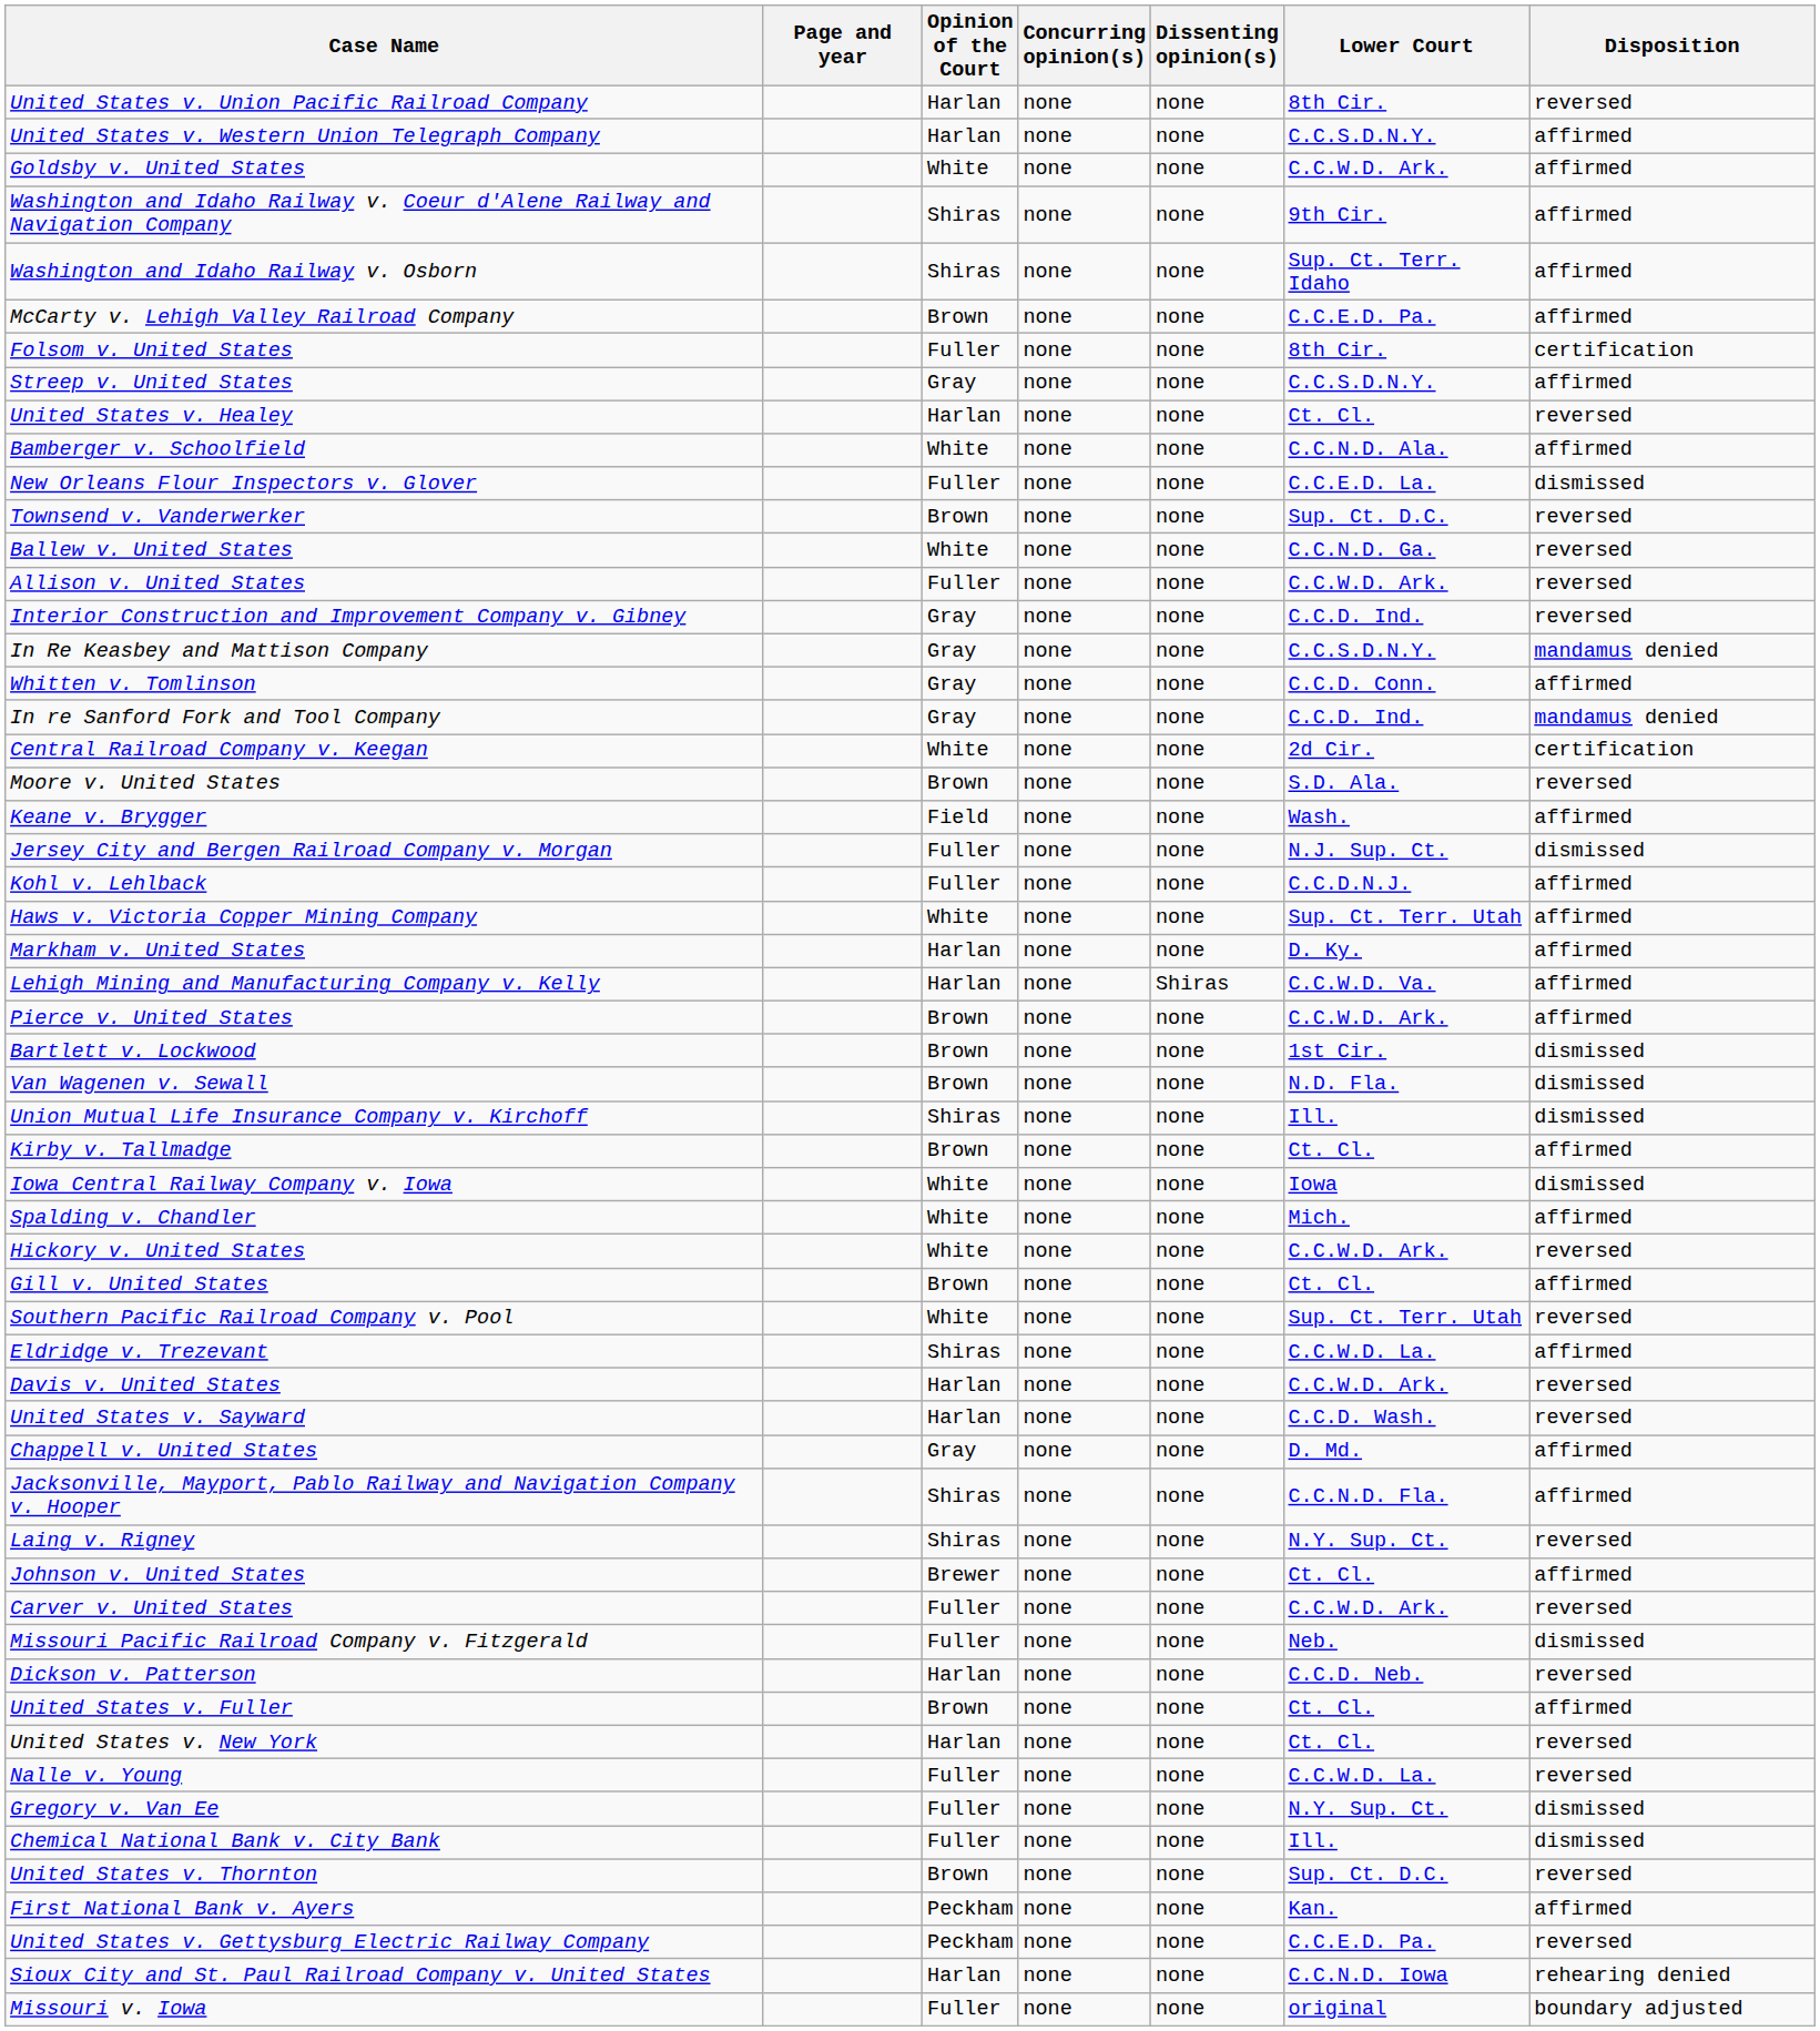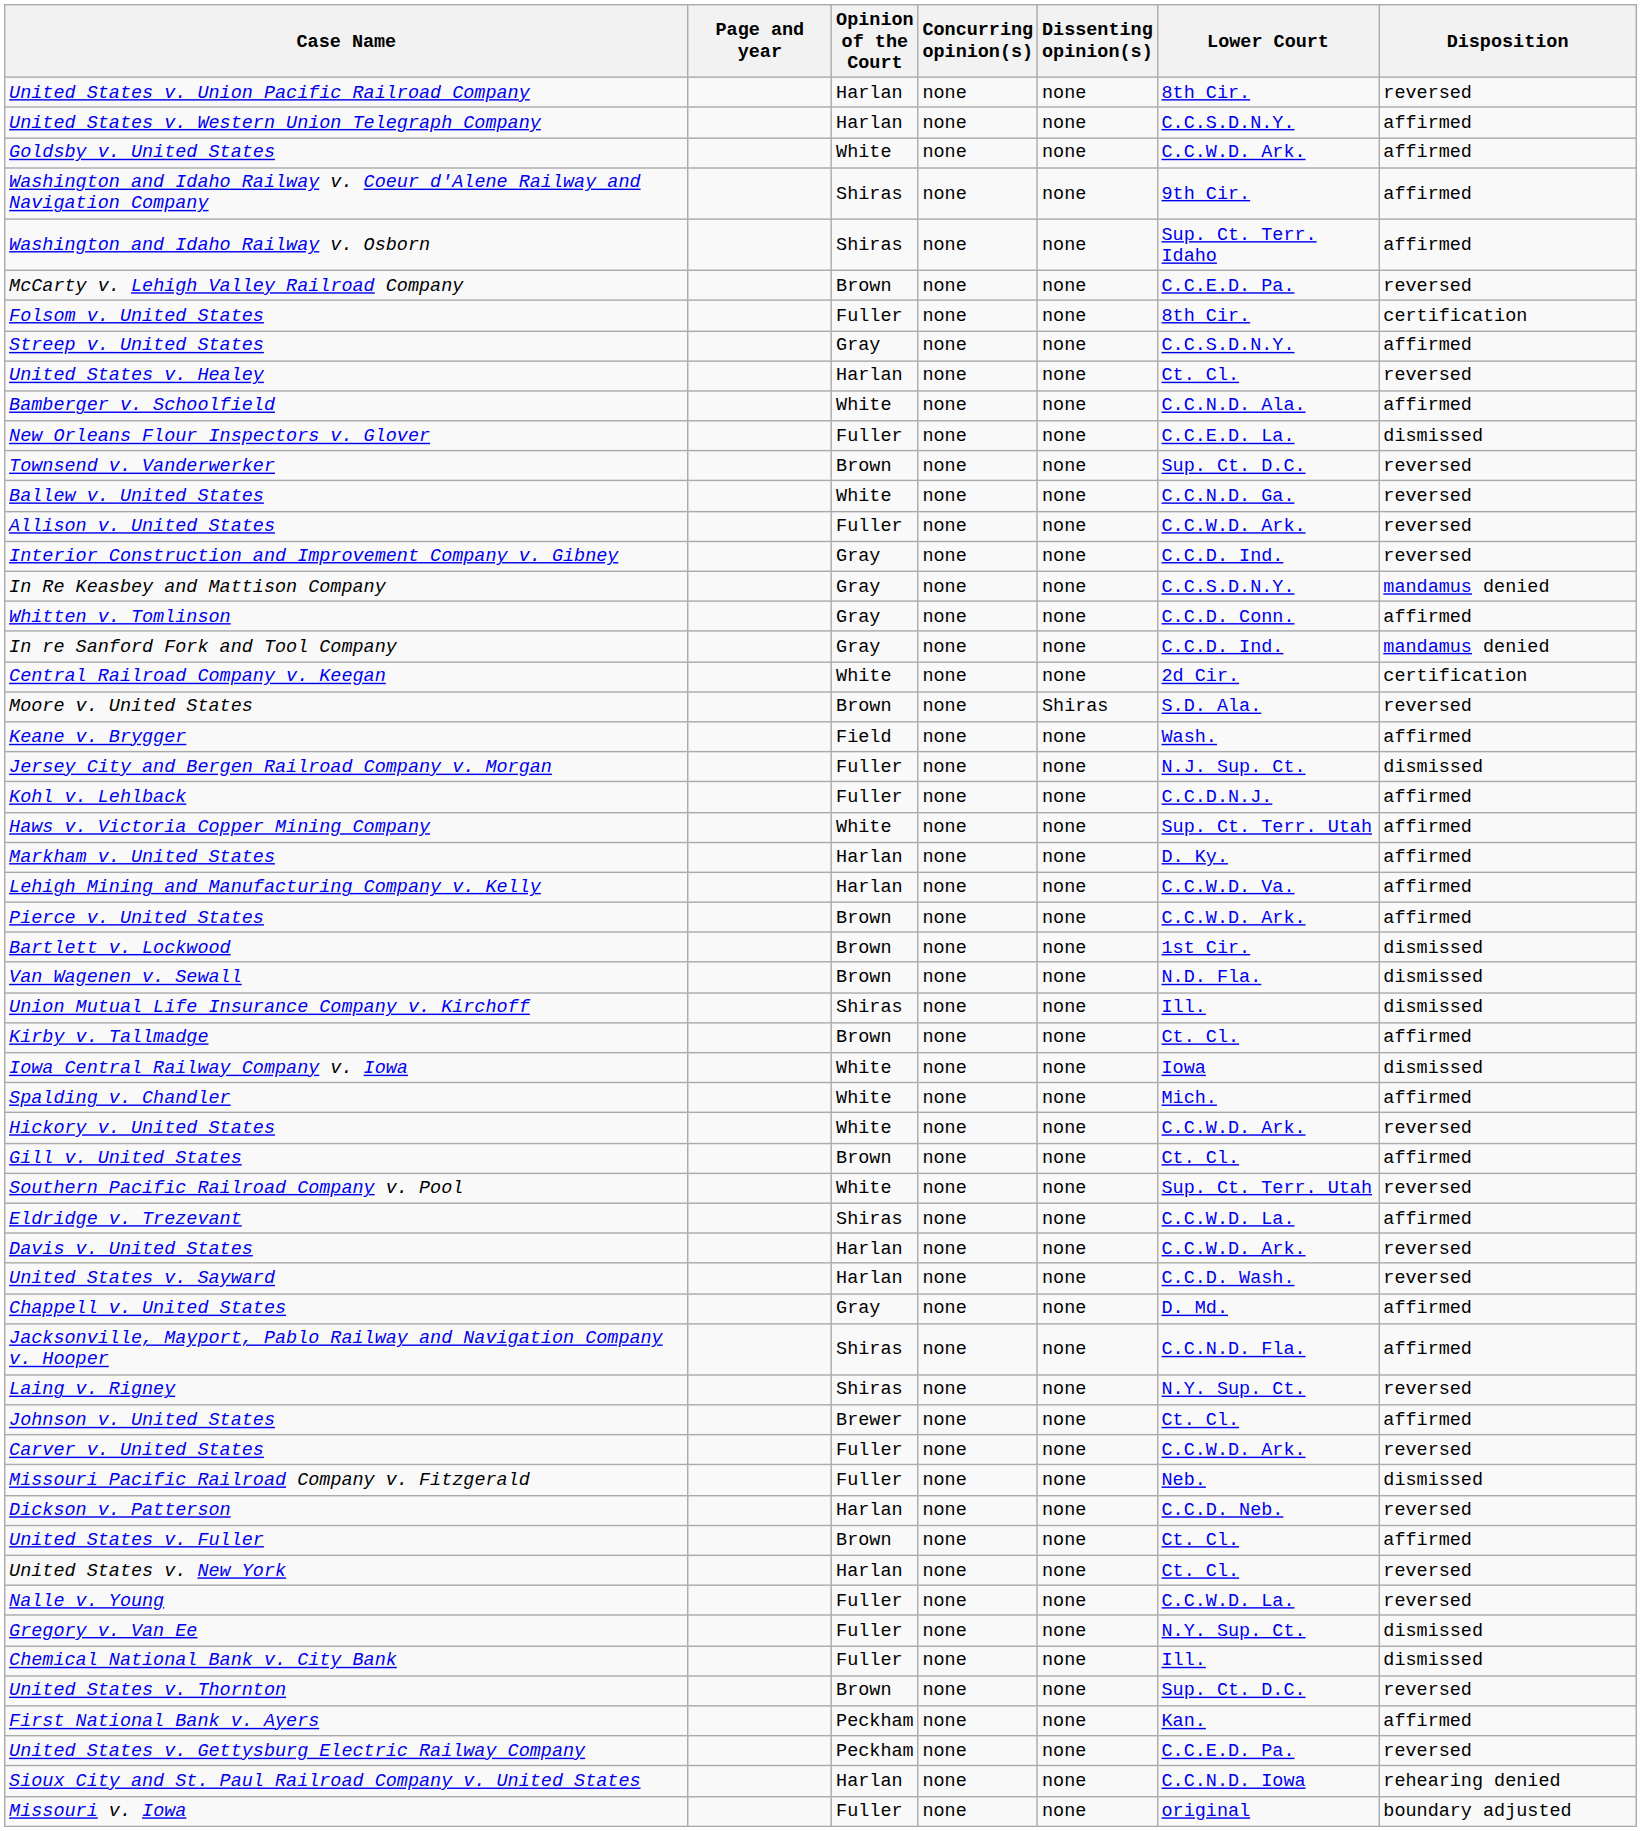McCarty v. Lehigh Valley Railroad Company | Disposition: affirmed -> reversed
Moore v. United States | Dissenting opinion(s): none -> Shiras
Lehigh Mining and Manufacturing Company v. Kelly | Dissenting opinion(s): Shiras -> none
